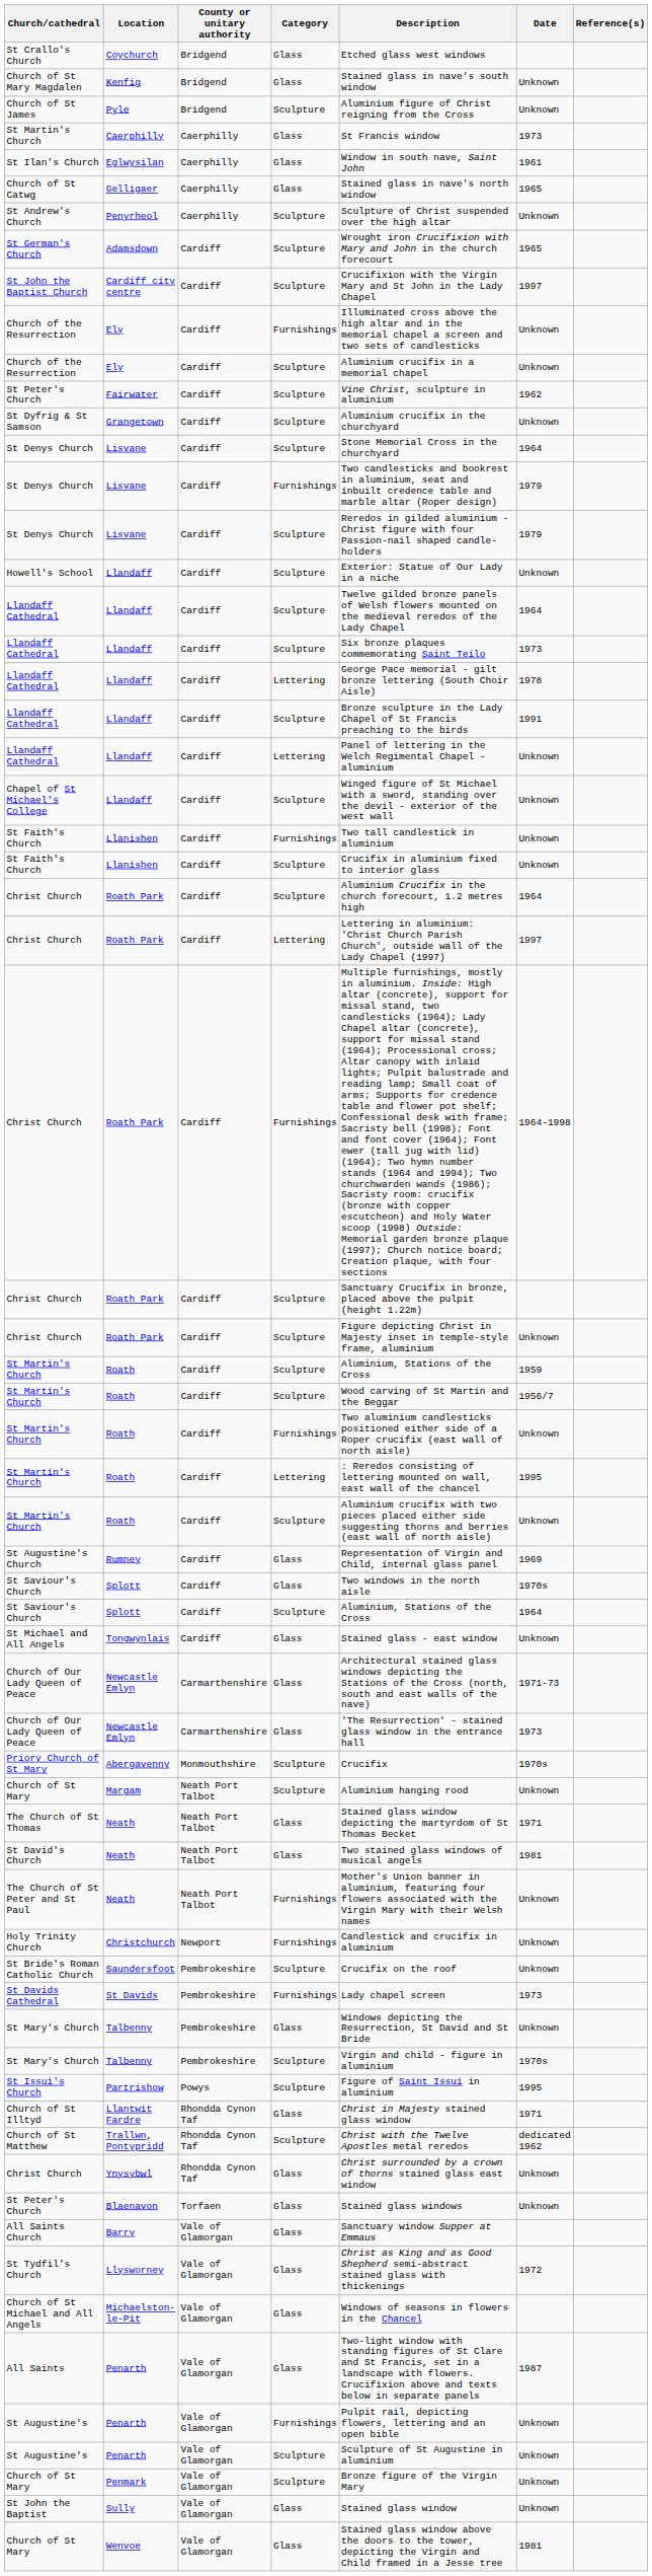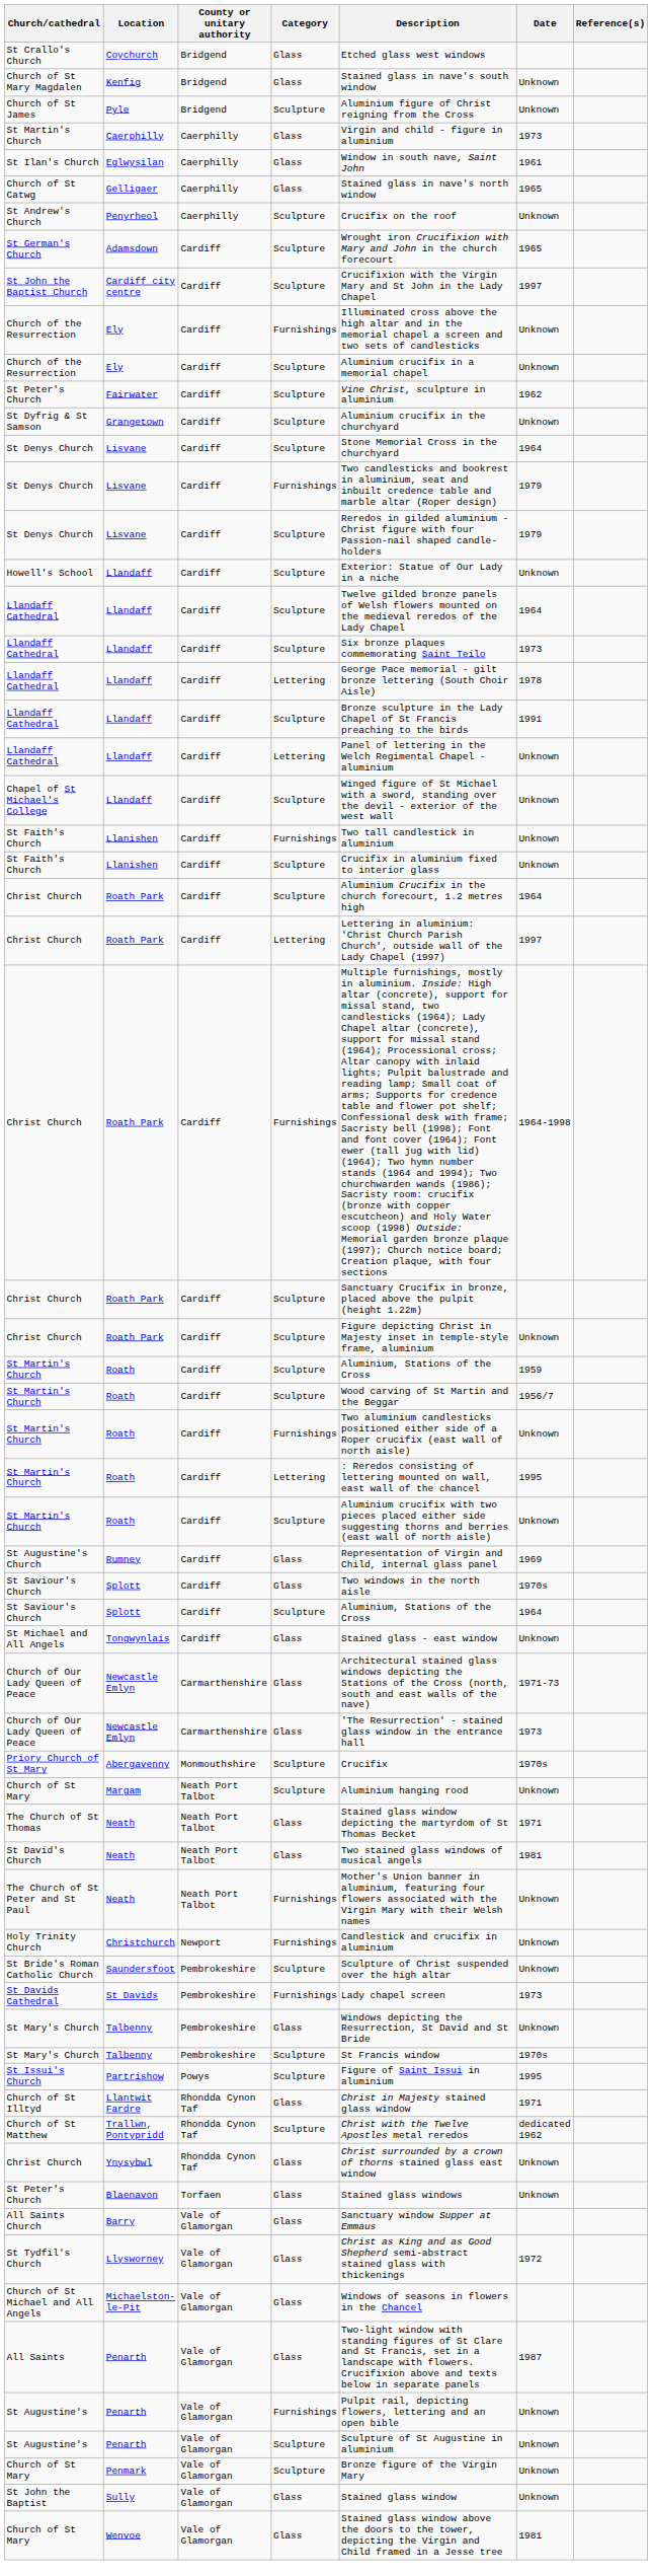St Martin's Church / Glass | Description: St Francis window -> Virgin and child - figure in aluminium
St Andrew's Church | Description: Sculpture of Christ suspended over the high altar -> Crucifix on the roof
St Bride's Roman Catholic Church | Description: Crucifix on the roof -> Sculpture of Christ suspended over the high altar
St Mary's Church / Sculpture | Description: Virgin and child - figure in aluminium -> St Francis window
